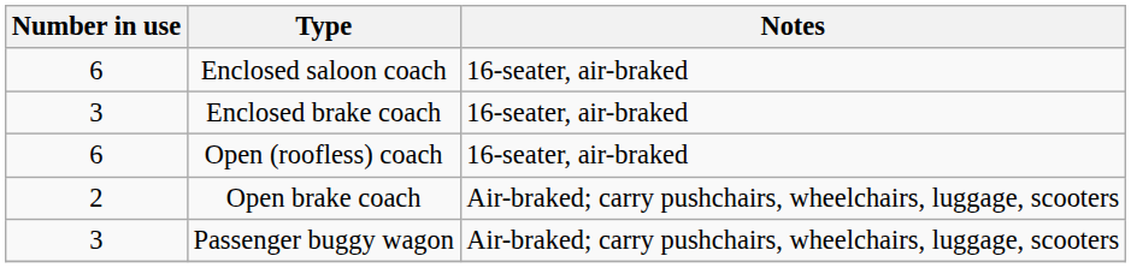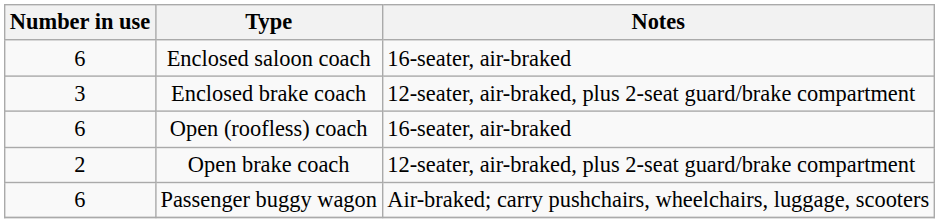Enclosed brake coach | Notes: 16-seater, air-braked -> 12-seater, air-braked, plus 2-seat guard/brake compartment
Open brake coach | Notes: Air-braked; carry pushchairs, wheelchairs, luggage, scooters -> 12-seater, air-braked, plus 2-seat guard/brake compartment
Passenger buggy wagon | Number in use: 3 -> 6
